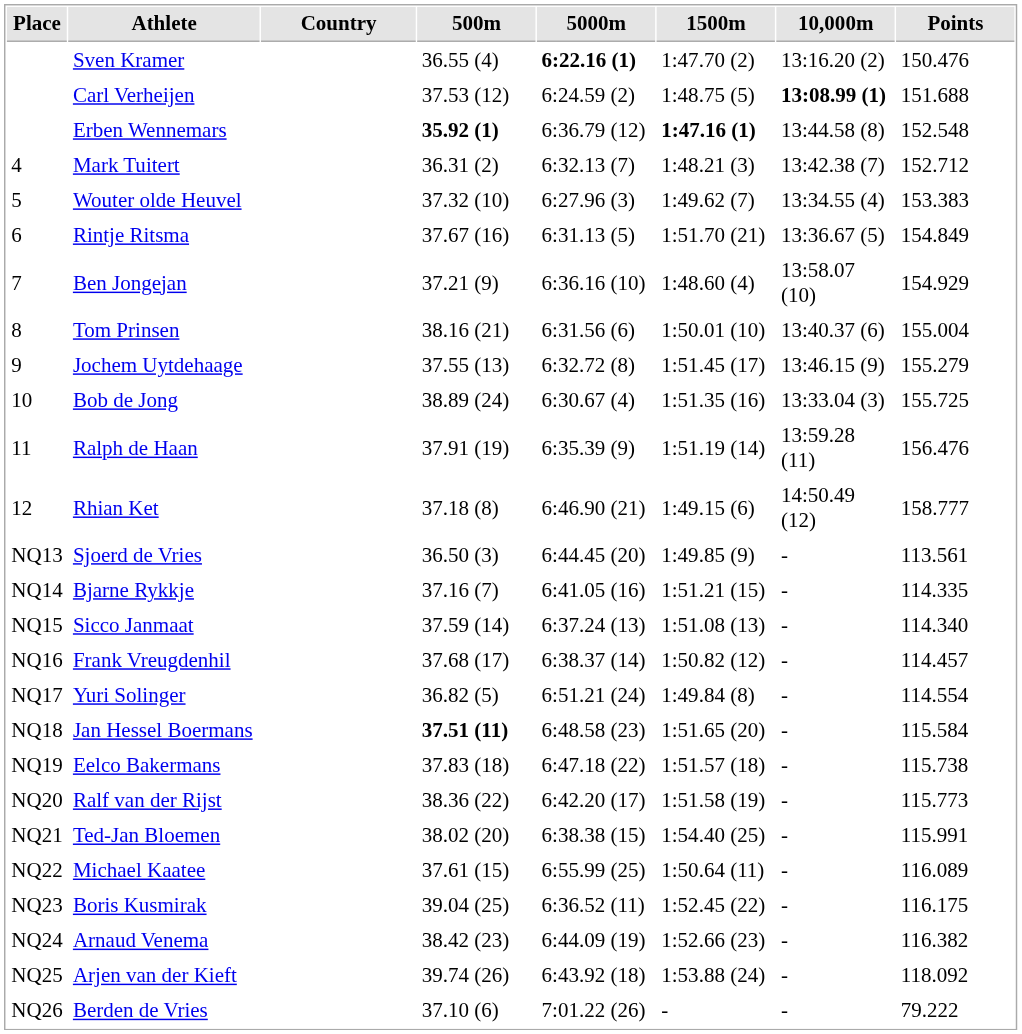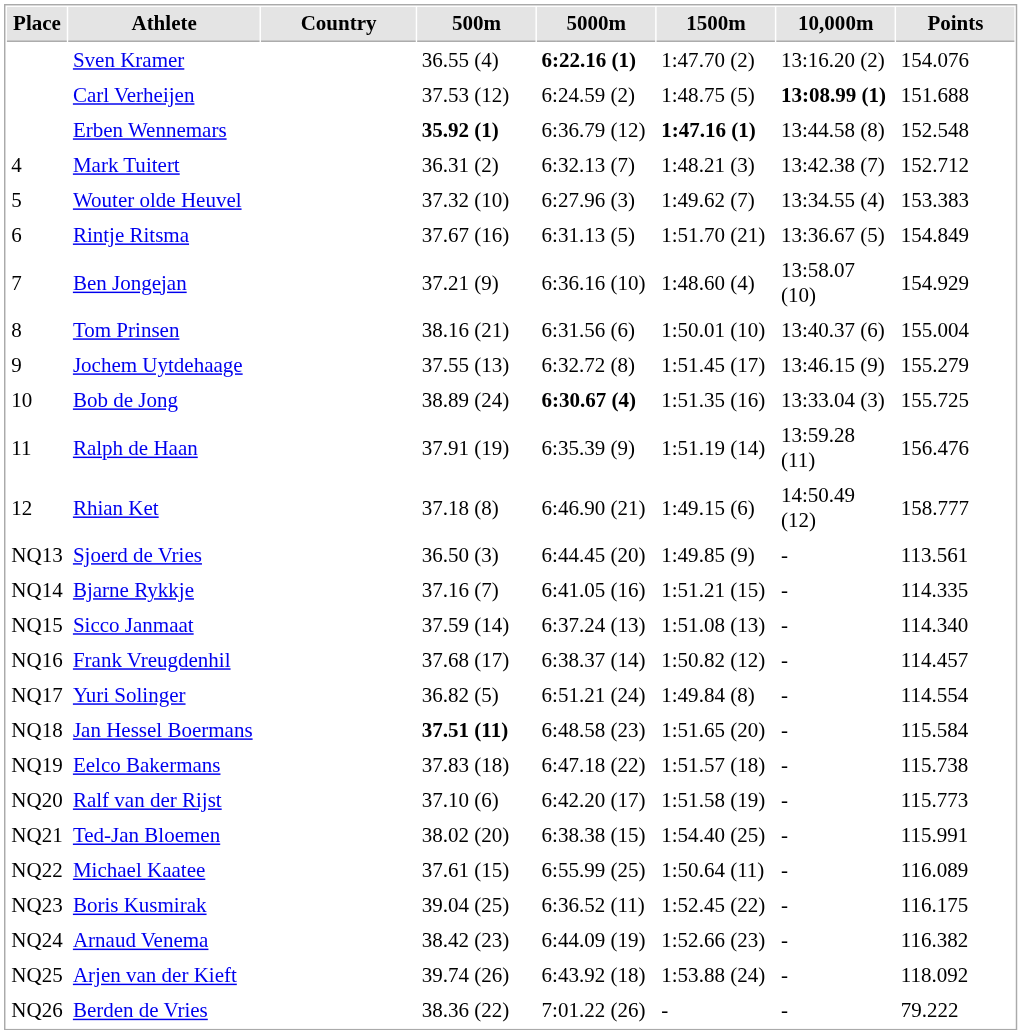Sven Kramer | Points: 150.476 -> 154.076
Bob de Jong | 5000m: normal -> bold
Ralf van der Rijst | 500m: 38.36 (22) -> 37.10 (6)
Berden de Vries | 500m: 37.10 (6) -> 38.36 (22)
